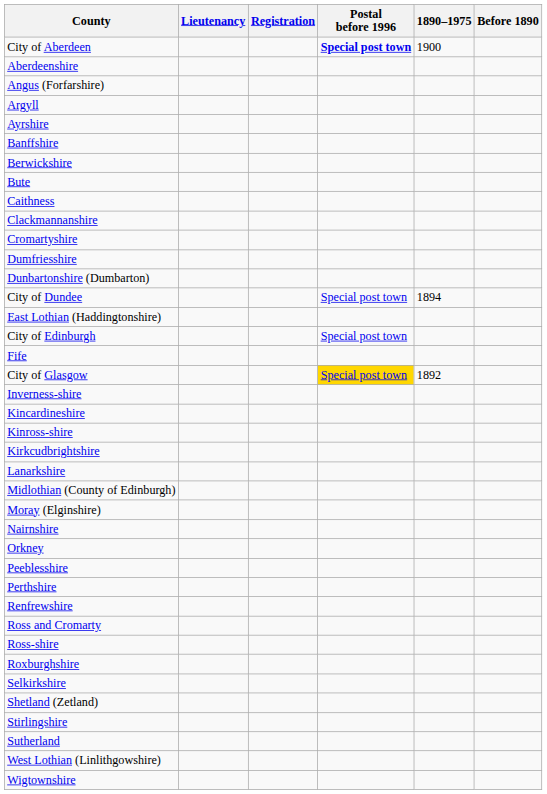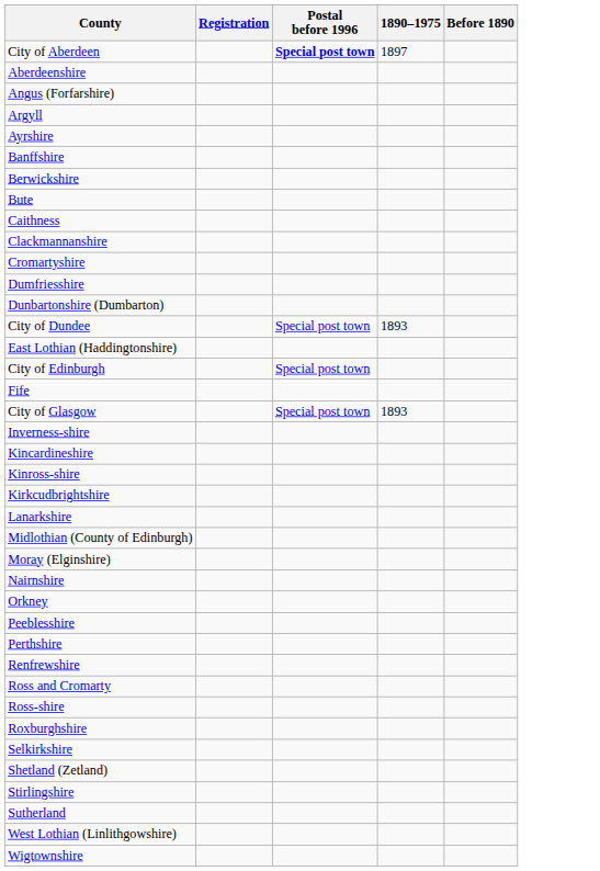- column: Lieutenancy
City of Aberdeen | 1890–1975: 1900 -> 1897
City of Dundee | 1890–1975: 1894 -> 1893
City of Glasgow | Postal before 1996: gold background -> no background
City of Glasgow | 1890–1975: 1892 -> 1893
